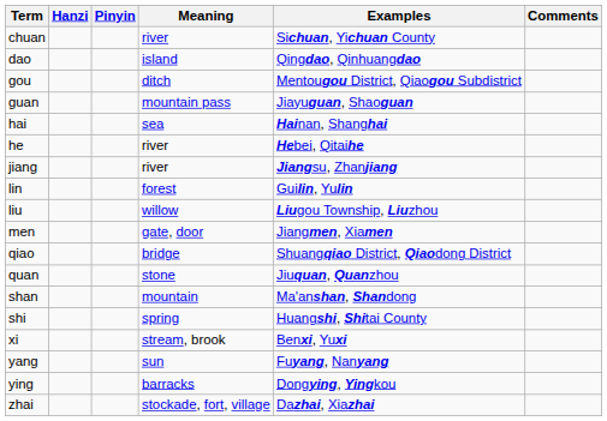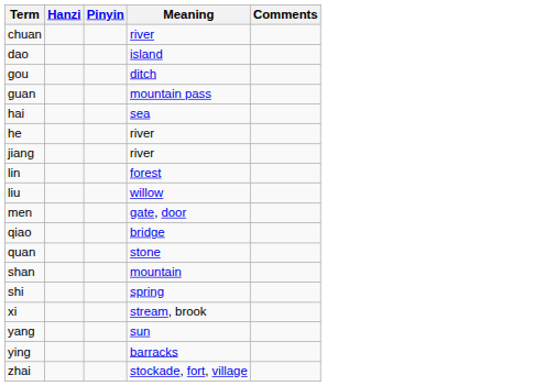- column: Examples | Sichuan, Yichuan County | Qingdao, Qinhuangdao | Mentougou District, Qiaogou Subdistrict | Jiayuguan, Shaoguan | Hainan, Shanghai | Hebei, Qitaihe | Jiangsu, Zhanjiang | Guilin, Yulin | Liugou Township, Liuzhou | Jiangmen, Xiamen | Shuangqiao District, Qiaodong District | Jiuquan, Quanzhou | Ma'anshan, Shandong | Huangshi, Shitai County | Benxi, Yuxi | Fuyang, Nanyang | Dongying, Yingkou | Dazhai, Xiazhai
